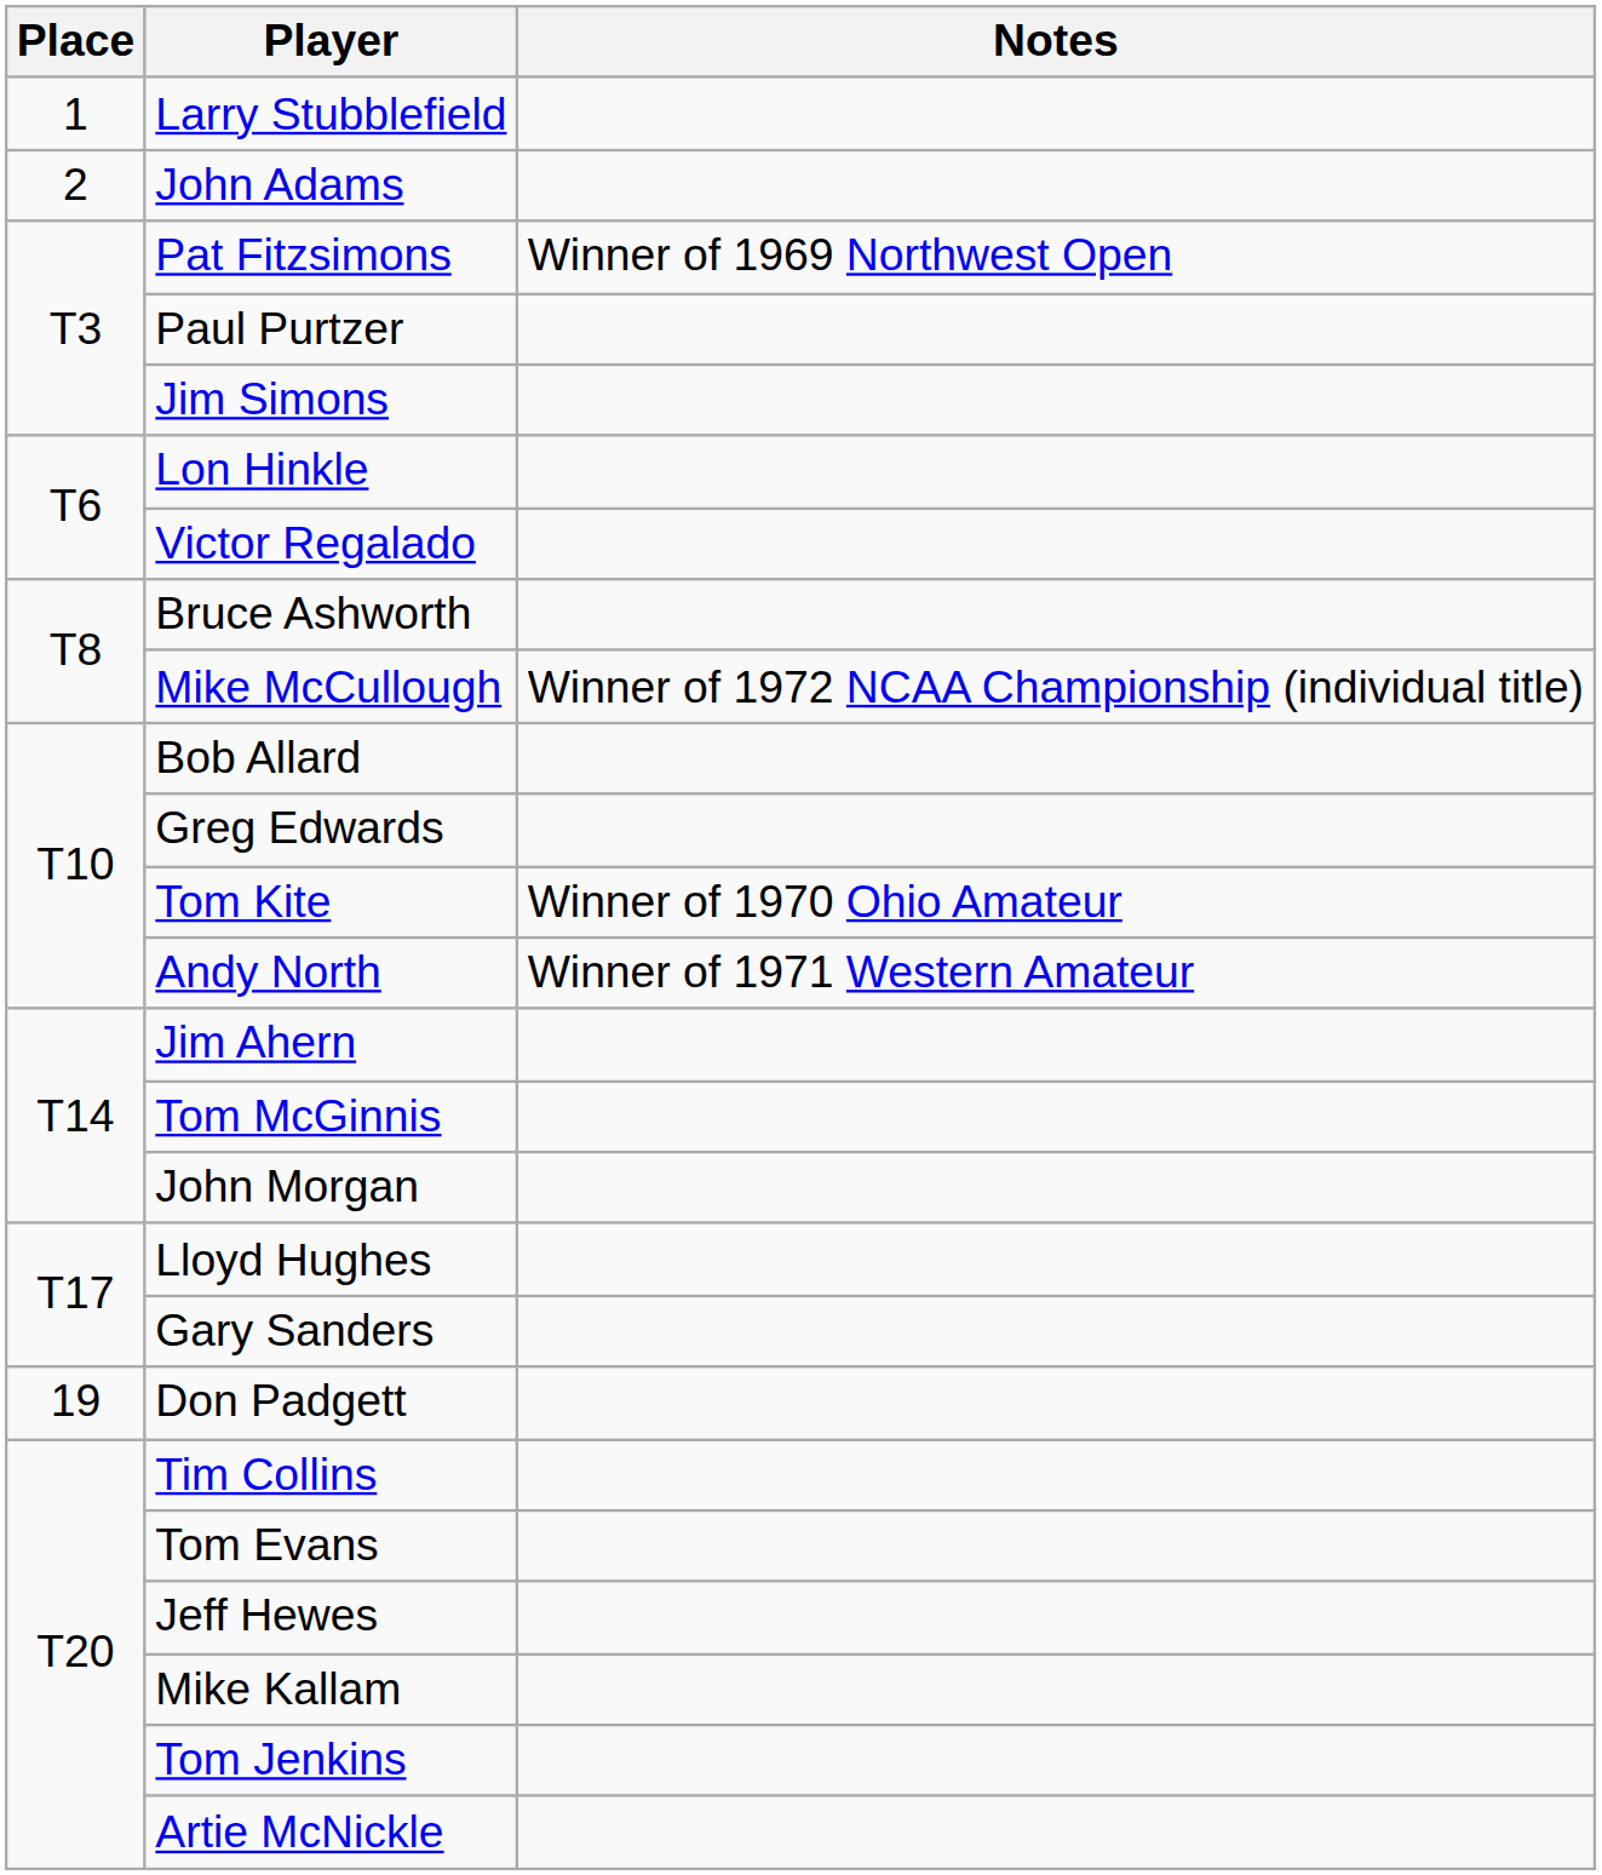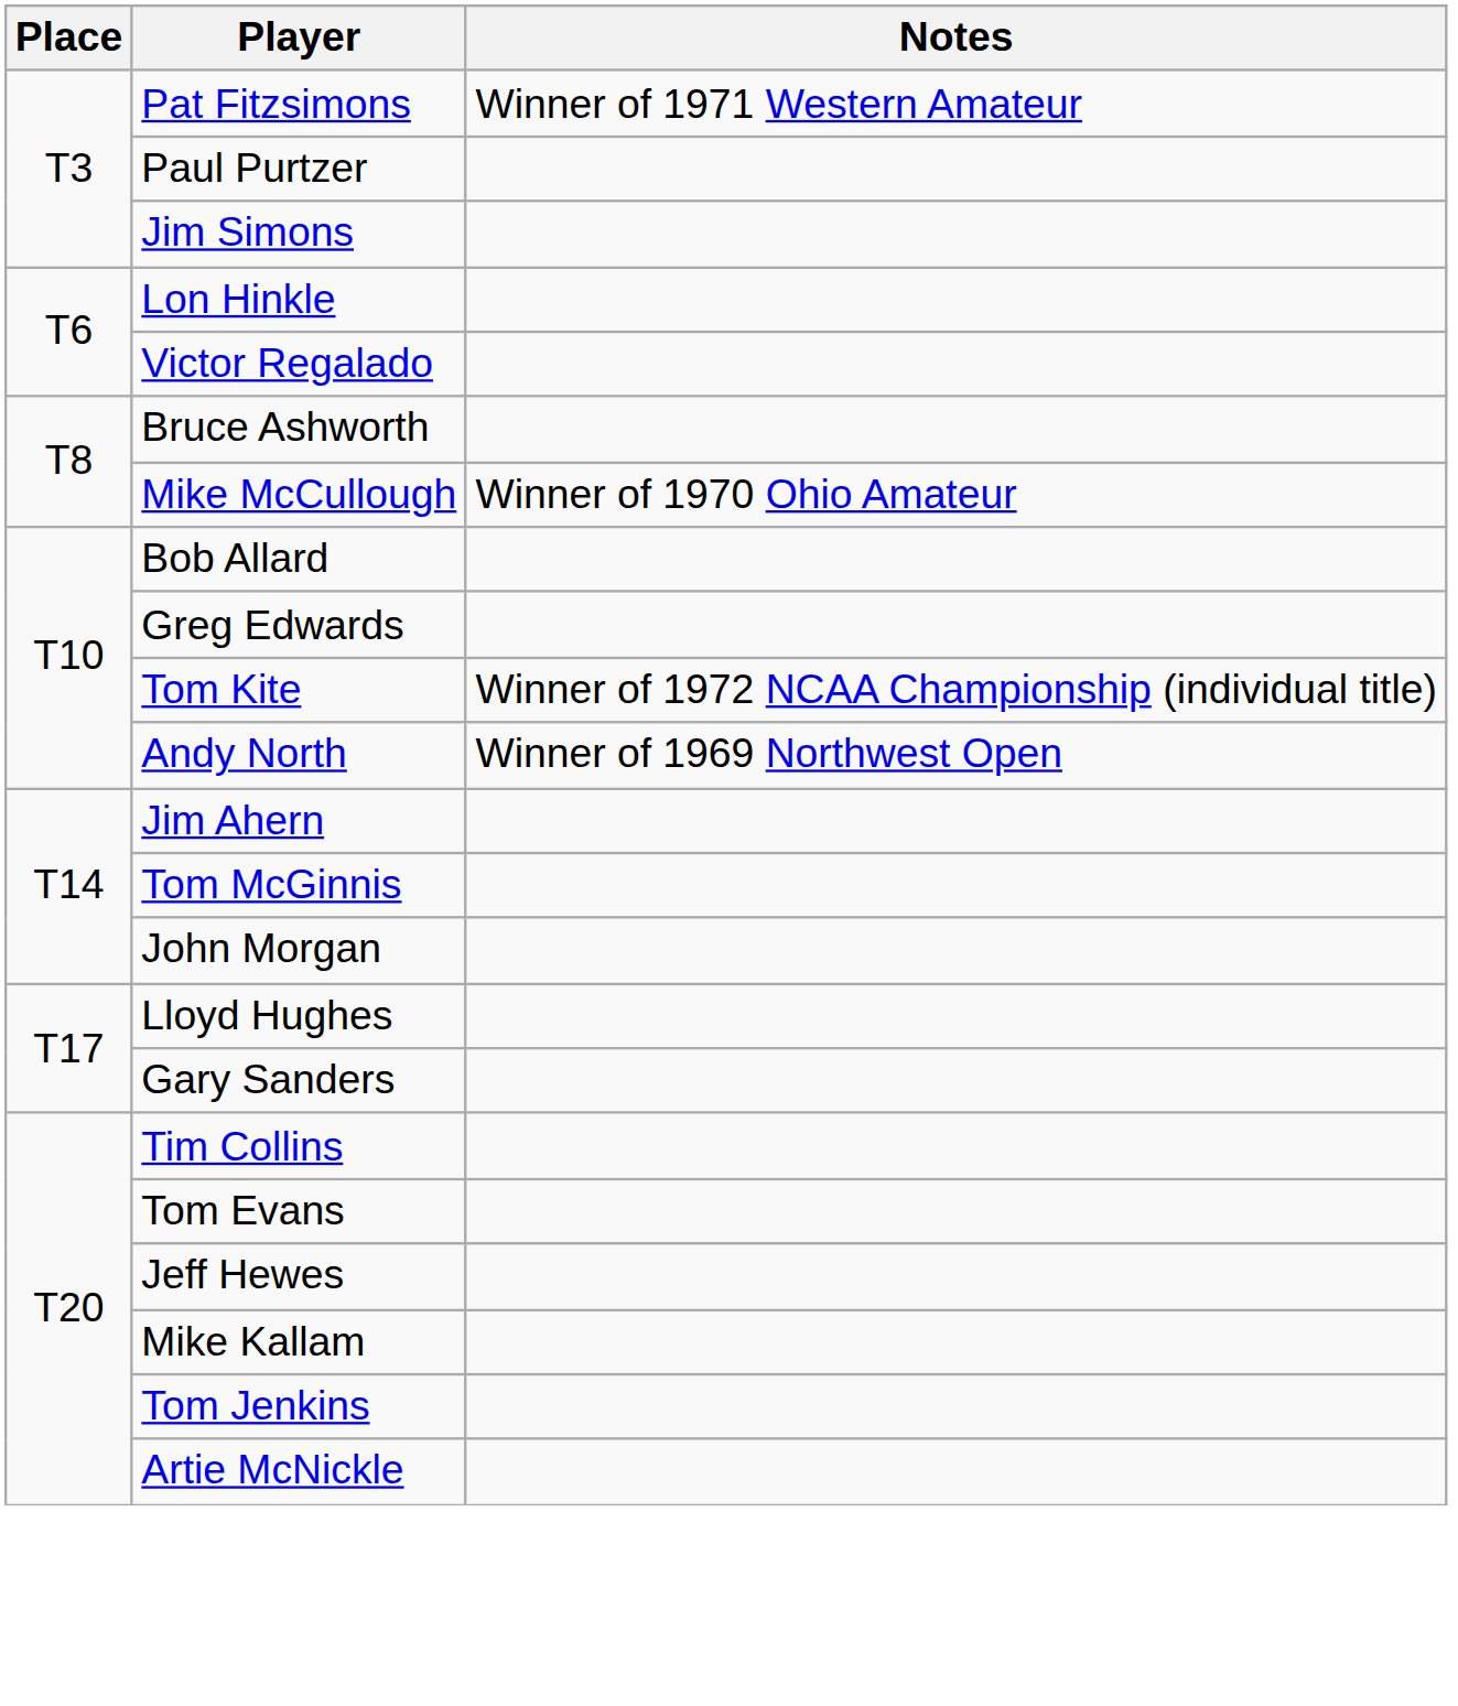- row: 1 | Larry Stubblefield
- row: 2 | John Adams
Pat Fitzsimons | Notes: Winner of 1969 Northwest Open -> Winner of 1971 Western Amateur
Mike McCullough | Notes: Winner of 1972 NCAA Championship (individual title) -> Winner of 1970 Ohio Amateur
Tom Kite | Notes: Winner of 1970 Ohio Amateur -> Winner of 1972 NCAA Championship (individual title)
Andy North | Notes: Winner of 1971 Western Amateur -> Winner of 1969 Northwest Open
- row: 19 | Don Padgett
